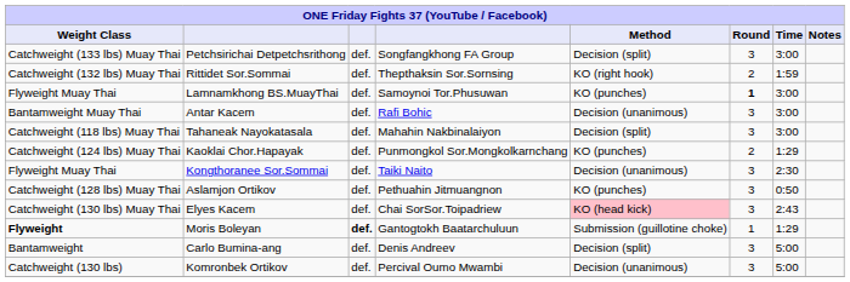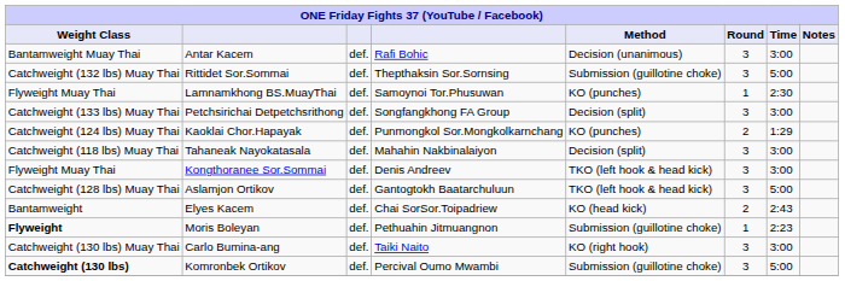rows swapped: Antar Kacem <-> Petchsirichai Detpetchsrithong
Rittidet Sor.Sommai | Method: KO (right hook) -> Submission (guillotine choke)
Rittidet Sor.Sommai | Round: 2 -> 3
Rittidet Sor.Sommai | Time: 1:59 -> 5:00
Lamnamkhong BS.MuayThai | Round: bold -> normal
Lamnamkhong BS.MuayThai | Time: 3:00 -> 2:30
rows swapped: Kaoklai Chor.Hapayak <-> Tahaneak Nayokatasala
Kongthoranee Sor.Sommai | column 4: Taiki Naito -> Denis Andreev
Kongthoranee Sor.Sommai | Method: Decision (unanimous) -> TKO (left hook & head kick)
Kongthoranee Sor.Sommai | Time: 2:30 -> 3:00
Aslamjon Ortikov | column 4: Pethuahin Jitmuangnon -> Gantogtokh Baatarchuluun
Aslamjon Ortikov | Method: KO (punches) -> TKO (left hook & head kick)
Aslamjon Ortikov | Time: 0:50 -> 5:00
Elyes Kacem | Weight Class: Catchweight (130 lbs) Muay Thai -> Bantamweight
Elyes Kacem | Method: pink background -> no background
Elyes Kacem | Round: 3 -> 2
Moris Boleyan | column 3: bold -> normal
Moris Boleyan | column 4: Gantogtokh Baatarchuluun -> Pethuahin Jitmuangnon
Moris Boleyan | Time: 1:29 -> 2:23
Carlo Bumina-ang | Weight Class: Bantamweight -> Catchweight (130 lbs) Muay Thai
Carlo Bumina-ang | column 4: Denis Andreev -> Taiki Naito
Carlo Bumina-ang | Method: Decision (split) -> KO (right hook)
Carlo Bumina-ang | Time: 5:00 -> 3:00
Komronbek Ortikov | Weight Class: normal -> bold
Komronbek Ortikov | Method: Decision (unanimous) -> Submission (guillotine choke)
